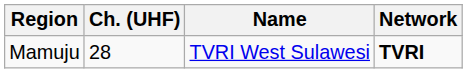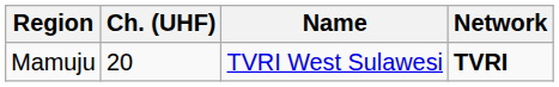Mamuju | Ch. (UHF): 28 -> 20
